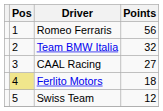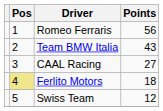Team BMW Italia | Points: 32 -> 43
